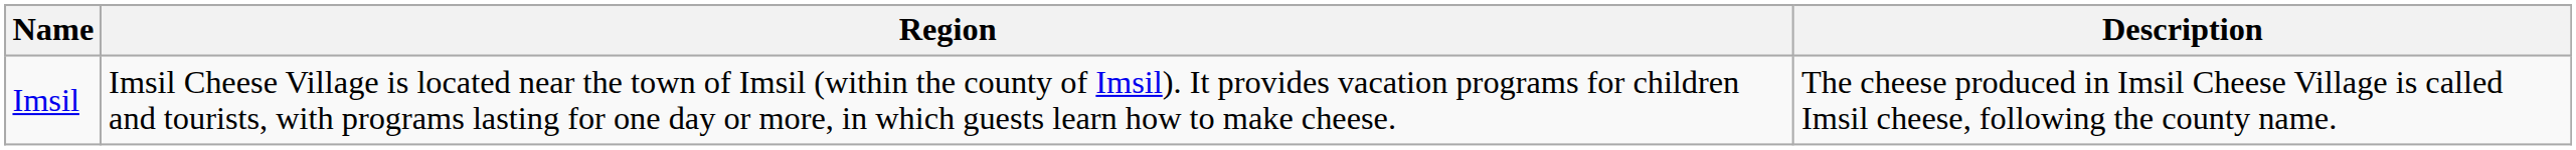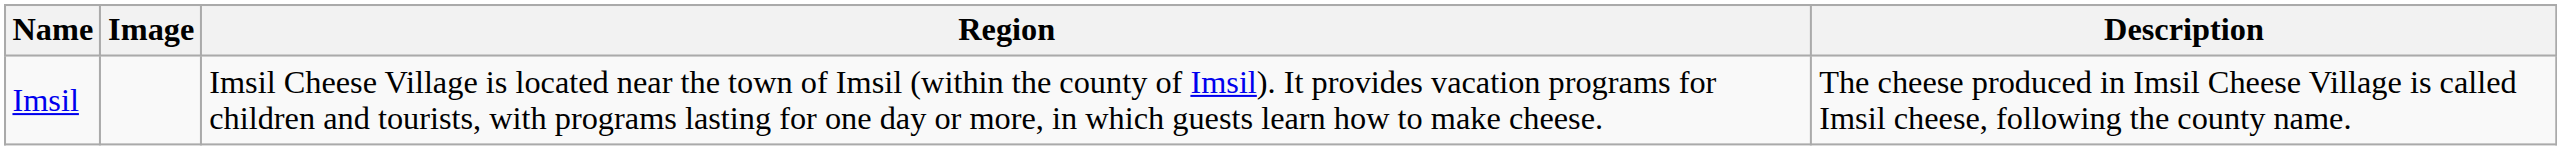+ column: Image
